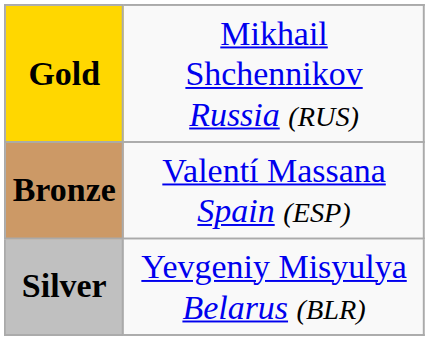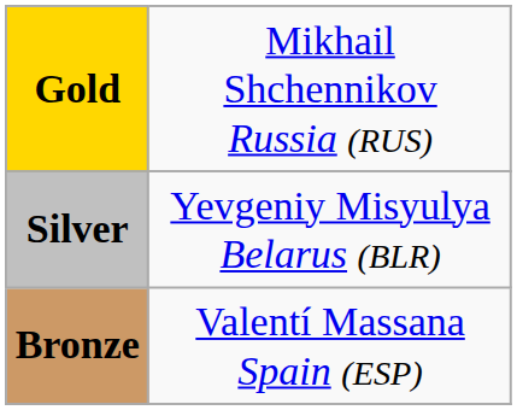rows swapped: Silver <-> Bronze
